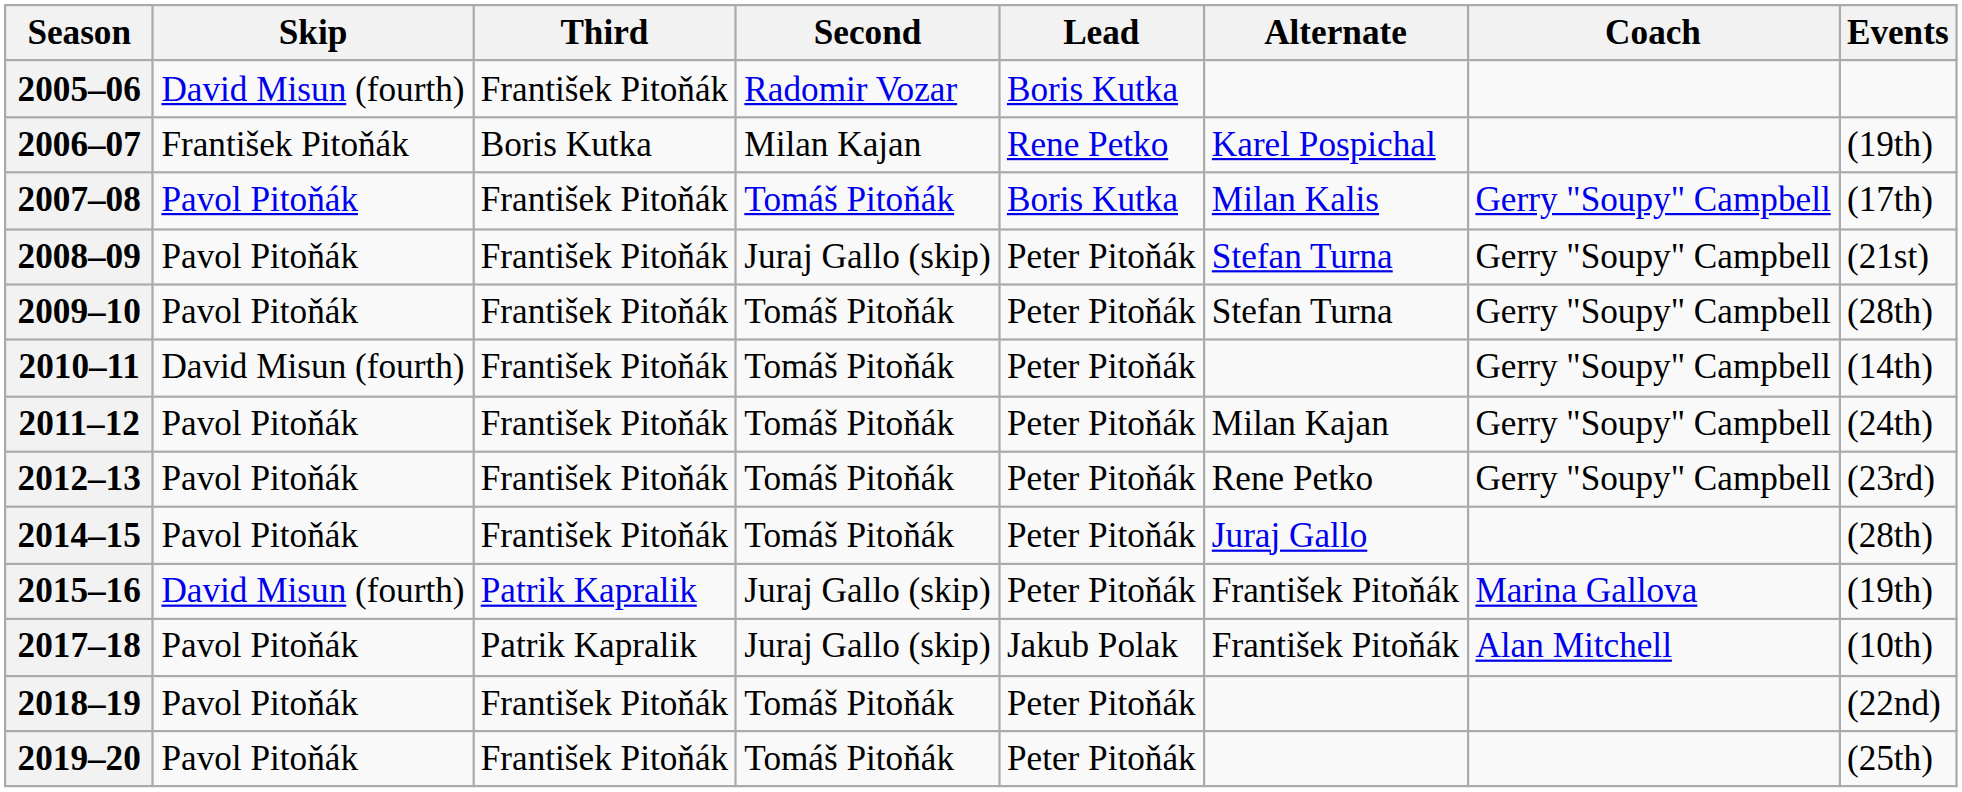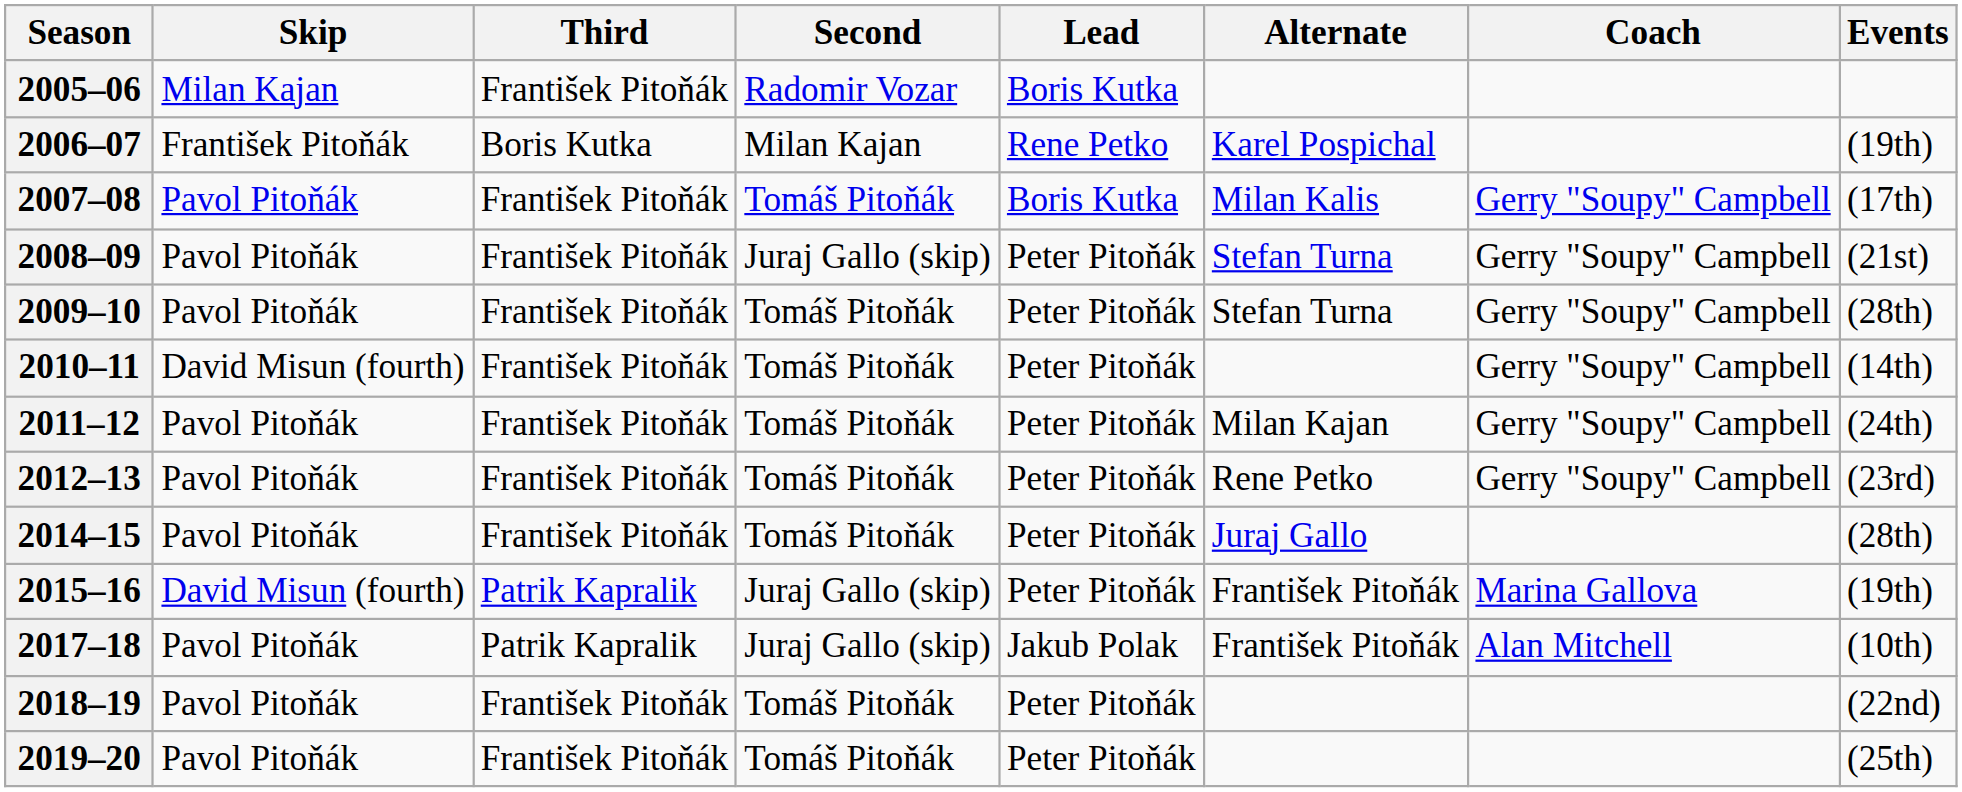2005–06 | Skip: David Misun (fourth) -> Milan Kajan
